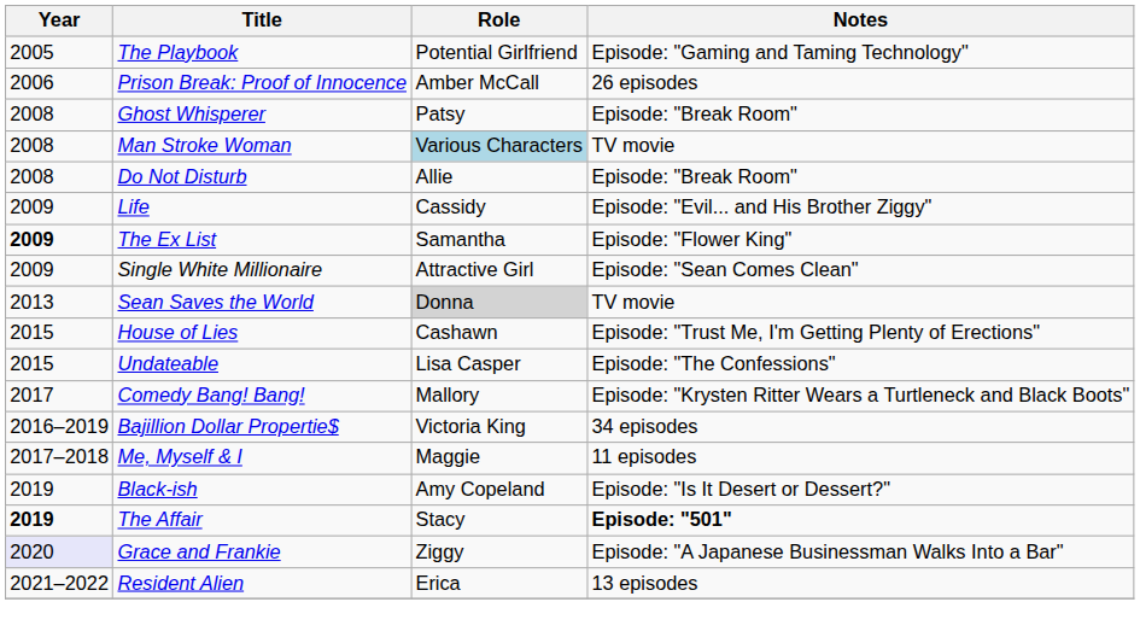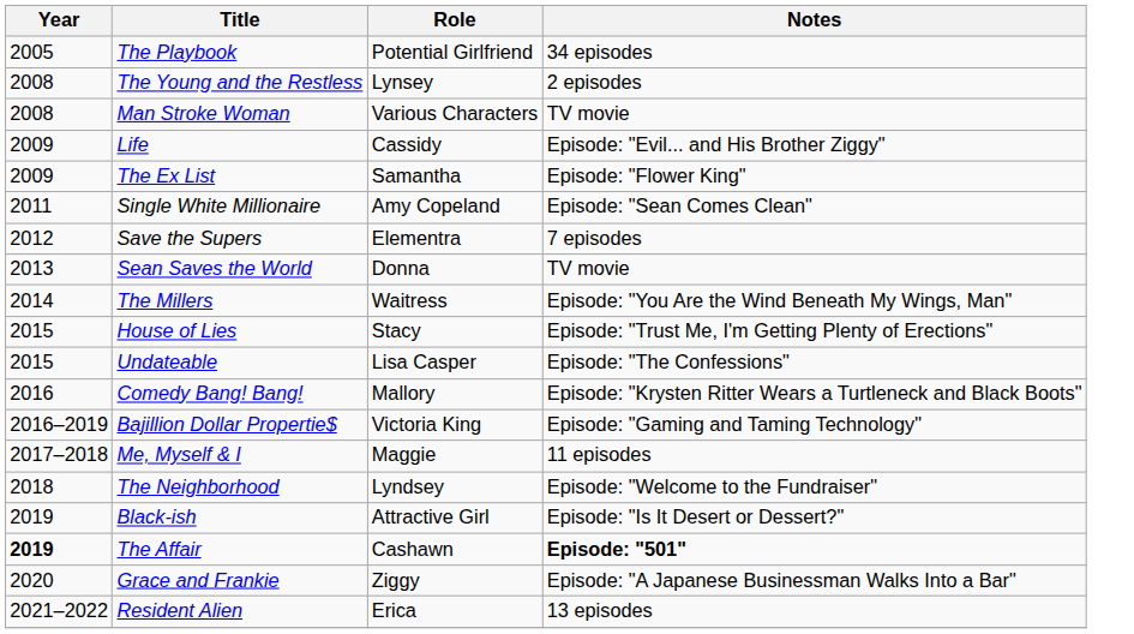The Playbook | Notes: Episode: "Gaming and Taming Technology" -> 34 episodes
- row: 2006 | Prison Break: Proof of Innocence | Amber McCall | 26 episodes
+ row: 2008 | The Young and the Restless | Lynsey | 2 episodes
- row: 2008 | Ghost Whisperer | Patsy | Episode: "Break Room"
Man Stroke Woman | Role: lightblue background -> no background
- row: 2008 | Do Not Disturb | Allie | Episode: "Break Room"
The Ex List | Year: bold -> normal
Single White Millionaire | Year: 2009 -> 2011
Single White Millionaire | Role: Attractive Girl -> Amy Copeland
+ row: 2012 | Save the Supers | Elementra | 7 episodes
Sean Saves the World | Role: lightgrey background -> no background
+ row: 2014 | The Millers | Waitress | Episode: "You Are the Wind Beneath My Wings, Man"
House of Lies | Role: Cashawn -> Stacy
Comedy Bang! Bang! | Year: 2017 -> 2016
Bajillion Dollar Propertie$ | Notes: 34 episodes -> Episode: "Gaming and Taming Technology"
+ row: 2018 | The Neighborhood | Lyndsey | Episode: "Welcome to the Fundraiser"
Black-ish | Role: Amy Copeland -> Attractive Girl
The Affair | Role: Stacy -> Cashawn
Grace and Frankie | Year: lavender background -> no background
